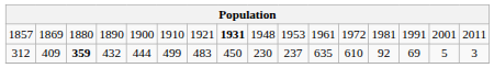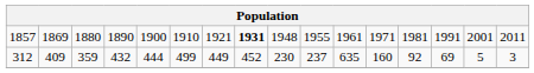1857 | column 10: 1953 -> 1955
1857 | column 12: 1972 -> 1971
312 | column 3: bold -> normal
312 | column 7: 483 -> 449
312 | column 8: 450 -> 452
312 | column 12: 610 -> 160
